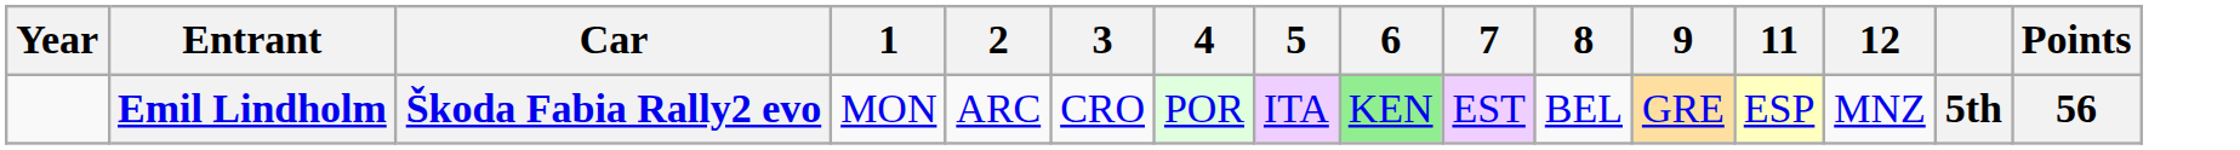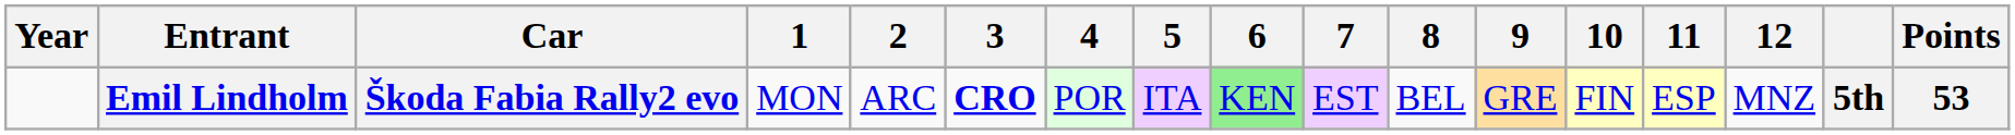+ column: 10 | FIN
Emil Lindholm | 3: normal -> bold
Emil Lindholm | Points: 56 -> 53
